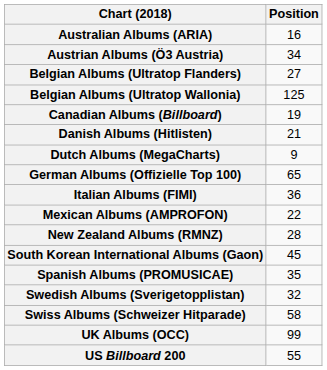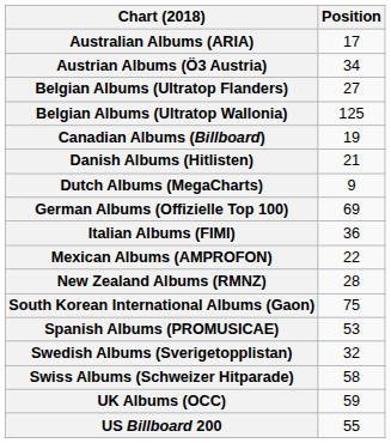Australian Albums (ARIA) | Position: 16 -> 17
German Albums (Offizielle Top 100) | Position: 65 -> 69
South Korean International Albums (Gaon) | Position: 45 -> 75
Spanish Albums (PROMUSICAE) | Position: 35 -> 53
UK Albums (OCC) | Position: 99 -> 59
